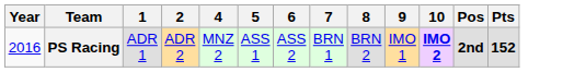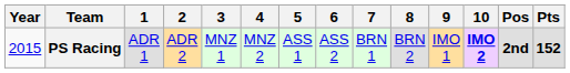+ column: 3 | MNZ 1
PS Racing | Year: 2016 -> 2015
